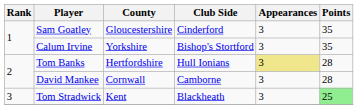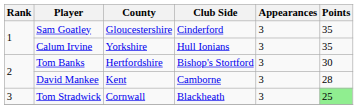Calum Irvine | Club Side: Bishop's Stortford -> Hull Ionians
Tom Banks | Club Side: Hull Ionians -> Bishop's Stortford
Tom Banks | Appearances: khaki background -> no background
Tom Banks | Points: 28 -> 30
David Mankee | County: Cornwall -> Kent
Tom Stradwick | County: Kent -> Cornwall
